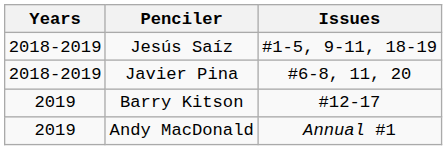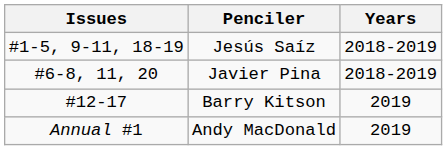columns swapped: Years <-> Issues
